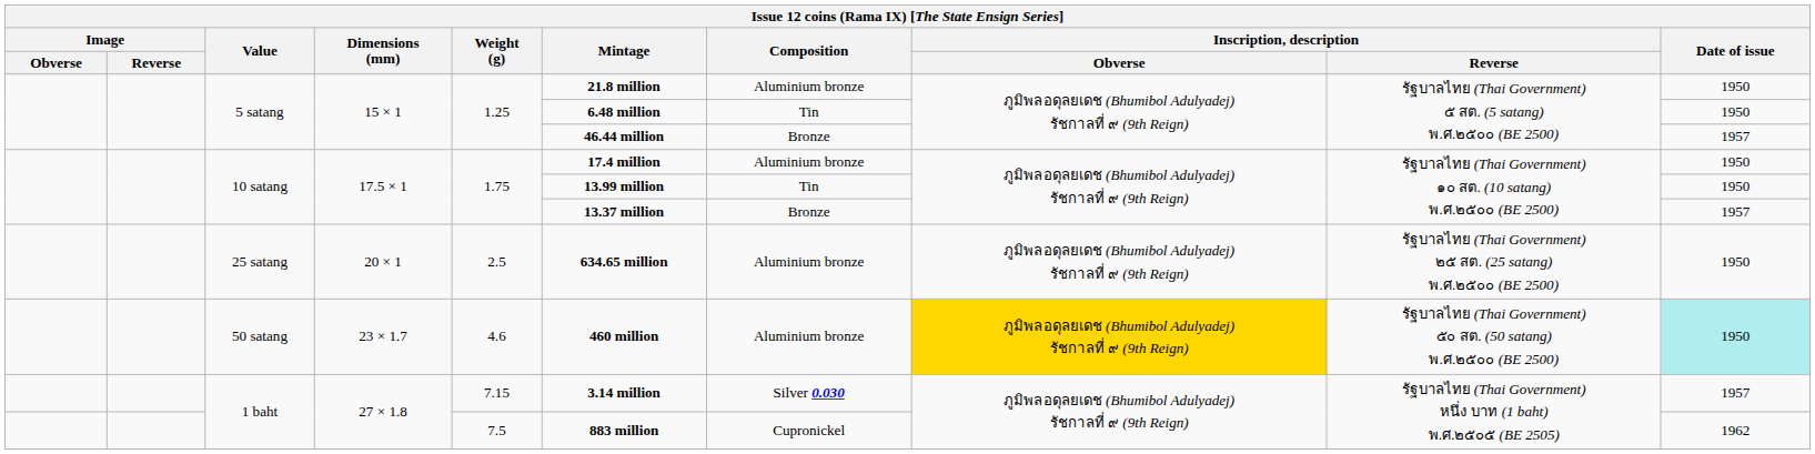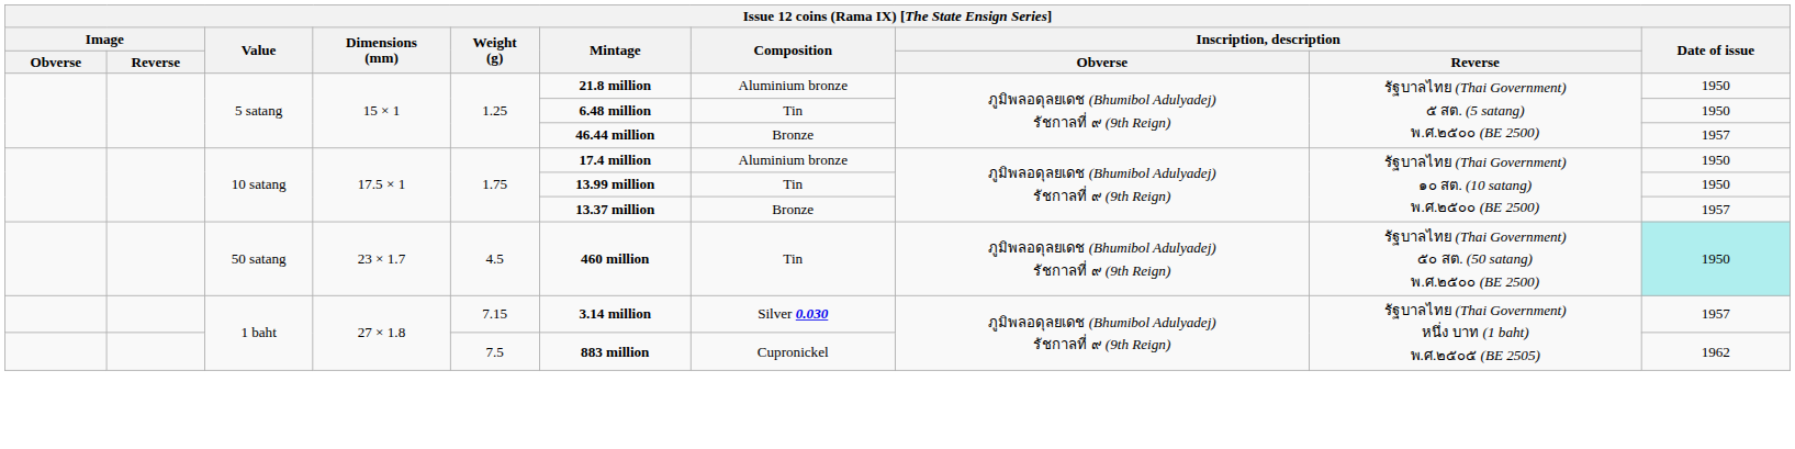- row: 25 satang | 20 × 1 | 2.5 | 634.65 million | Aluminium bronze | ภูมิพลอดุลยเดช (Bhumibol Adulyadej) รัชกาลที่ ๙ (9th Reign) | รัฐบาลไทย (Thai Government) ๒๕ สต. (25 satang) พ.ศ.๒๕๐๐ (BE 2500) | 1950
50 satang | Weight (g): 4.6 -> 4.5
50 satang | Composition: Aluminium bronze -> Tin
50 satang | Inscription, description / Obverse: gold background -> no background
